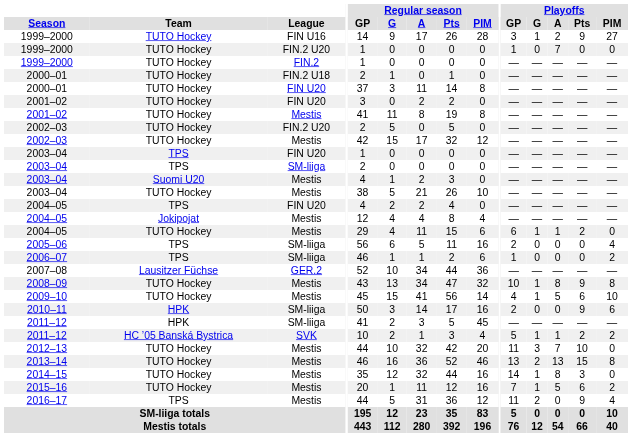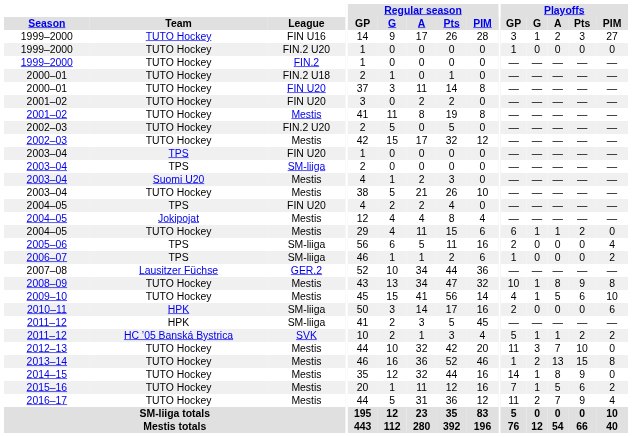1999–2000 / FIN U16 | Playoffs / Pts: 9 -> 3
1999–2000 / FIN.2 U20 | Playoffs / A: 7 -> 0
2010–11 | Playoffs / Pts: 9 -> 0
2013–14 | Playoffs / GP: 13 -> 1
2014–15 | Playoffs / Pts: 3 -> 9
2016–17 | Team: TPS -> TUTO Hockey
2016–17 | Playoffs / A: 0 -> 7
